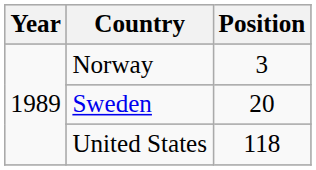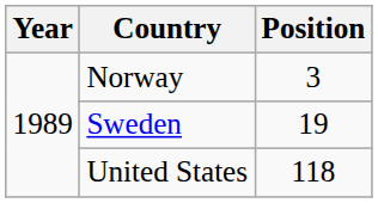Sweden | Position: 20 -> 19
